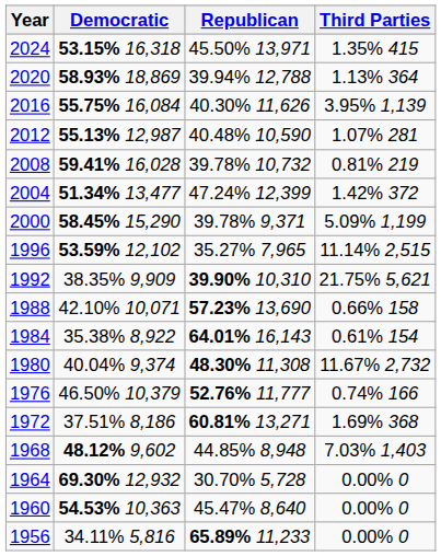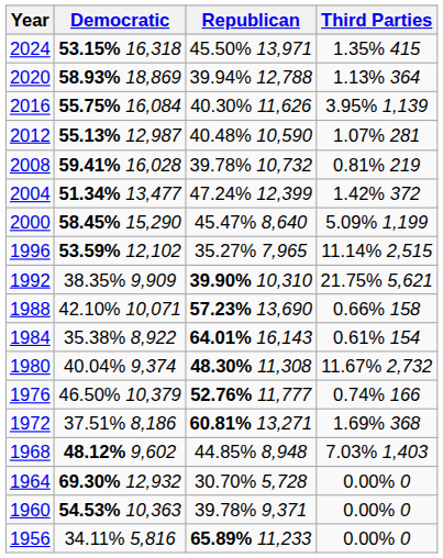2000 | Republican: 39.78% 9,371 -> 45.47% 8,640
1960 | Republican: 45.47% 8,640 -> 39.78% 9,371
